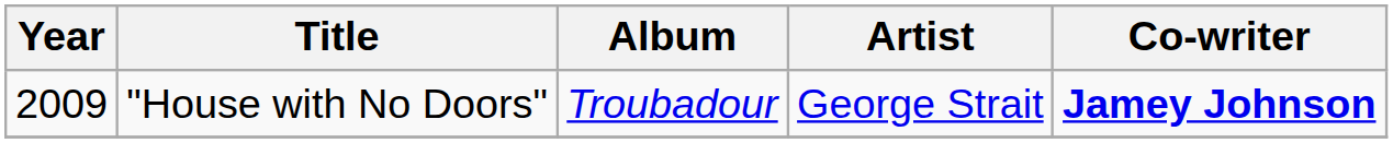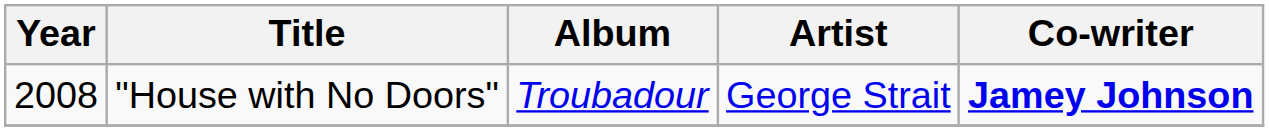"House with No Doors" | Year: 2009 -> 2008
